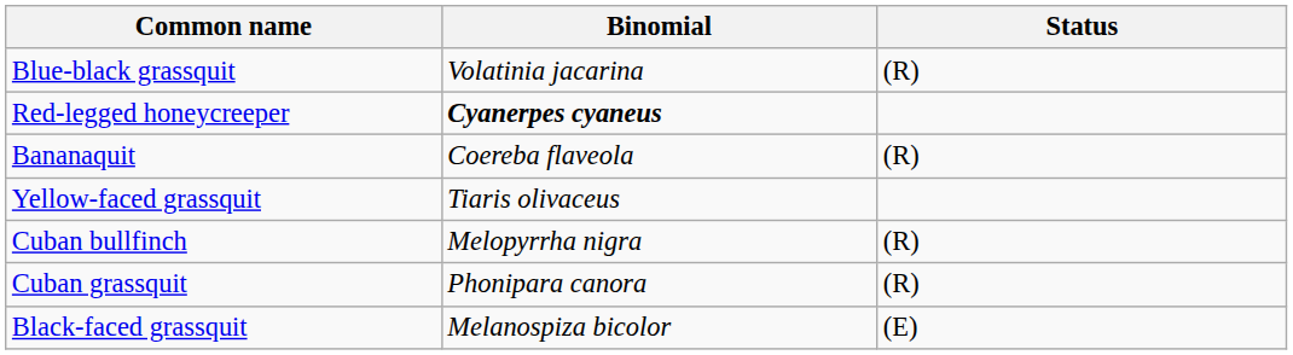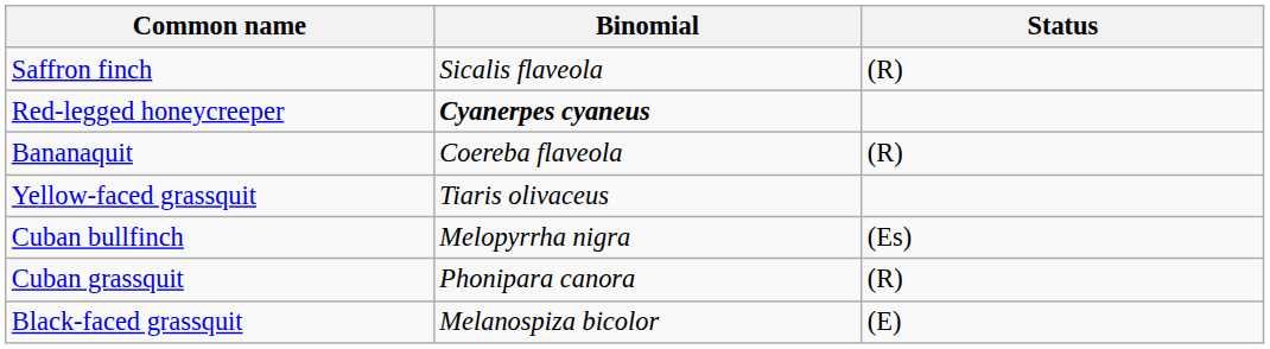+ row: Saffron finch | Sicalis flaveola | (R)
- row: Blue-black grassquit | Volatinia jacarina | (R)
Cuban bullfinch | Status: (R) -> (Es)
